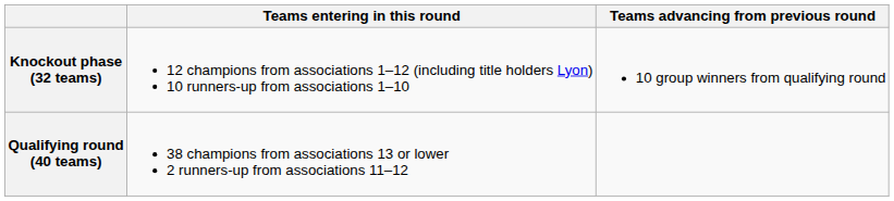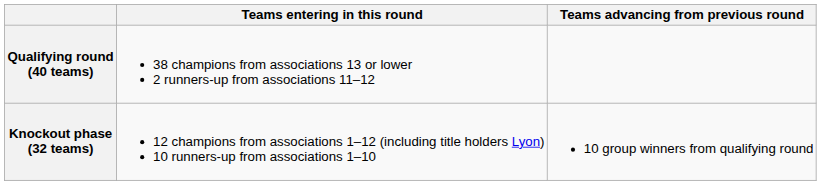rows swapped: Qualifying round (40 teams) <-> Knockout phase (32 teams)
